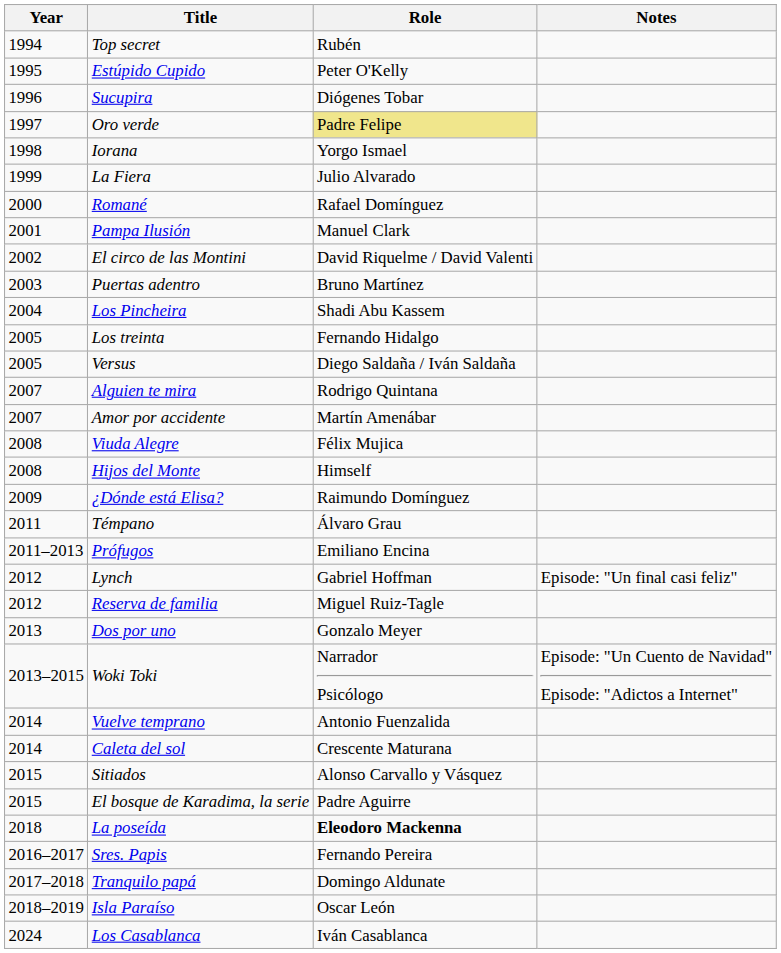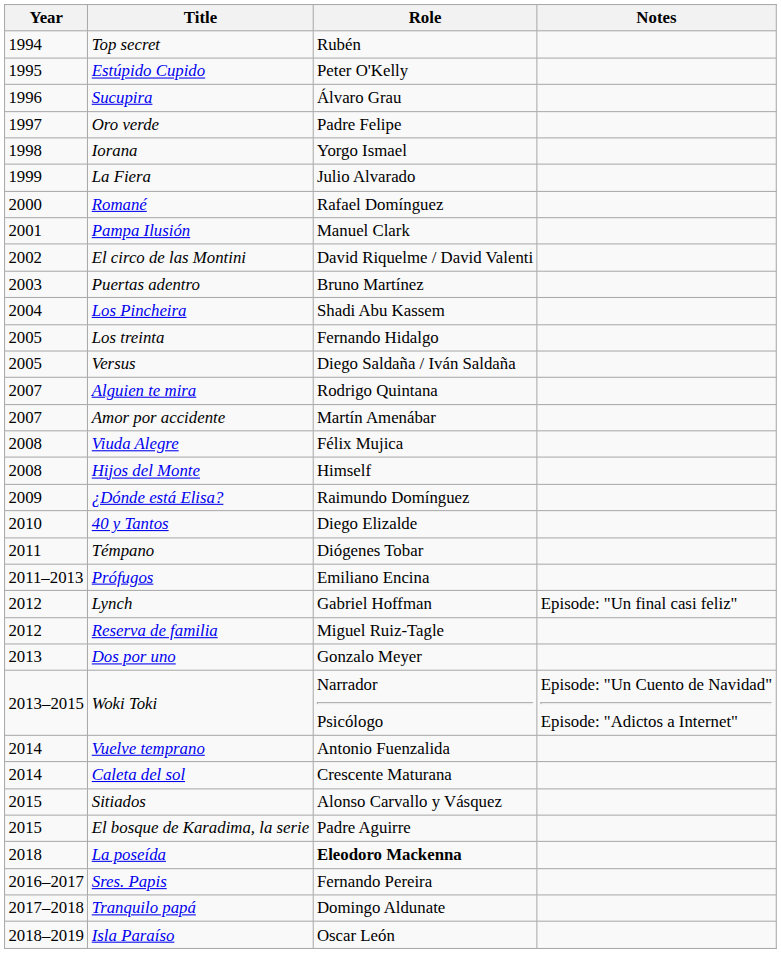Sucupira | Role: Diógenes Tobar -> Álvaro Grau
Oro verde | Role: khaki background -> no background
+ row: 2010 | 40 y Tantos | Diego Elizalde
Témpano | Role: Álvaro Grau -> Diógenes Tobar
- row: 2024 | Los Casablanca | Iván Casablanca
